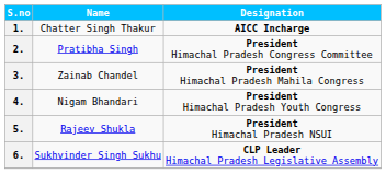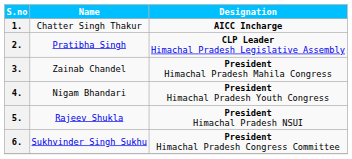2. | Designation: President Himachal Pradesh Congress Committee -> CLP Leader Himachal Pradesh Legislative Assembly
6. | Designation: CLP Leader Himachal Pradesh Legislative Assembly -> President Himachal Pradesh Congress Committee
